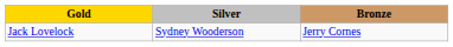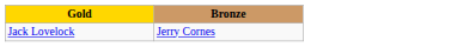- column: Silver | Sydney Wooderson
